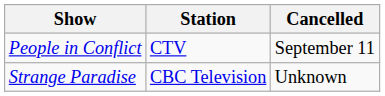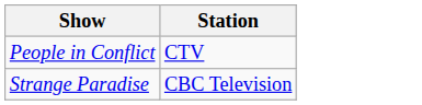- column: Cancelled | September 11 | Unknown
